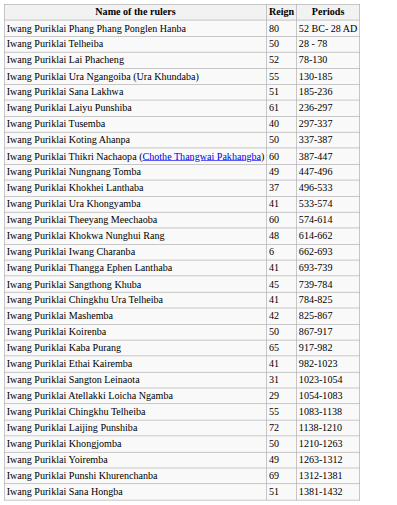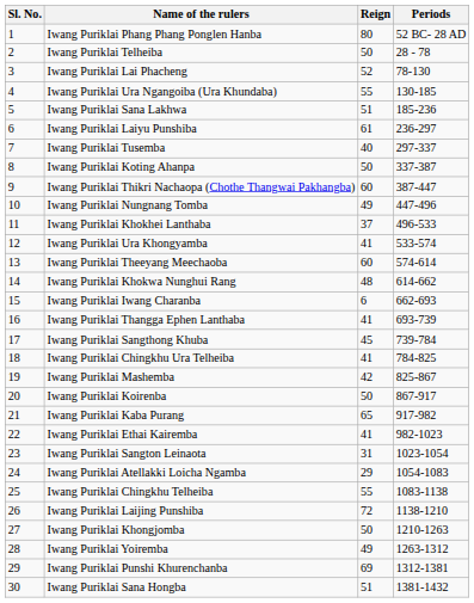+ column: Sl. No. | 1 | 2 | 3 | 4 | 5 | 6 | 7 | 8 | 9 | 10 | 11 | 12 | 13 | 14 | 15 | 16 | 17 | 18 | 19 | 20 | 21 | 22 | 23 | 24 | 25 | 26 | 27 | 28 | 29 | 30
